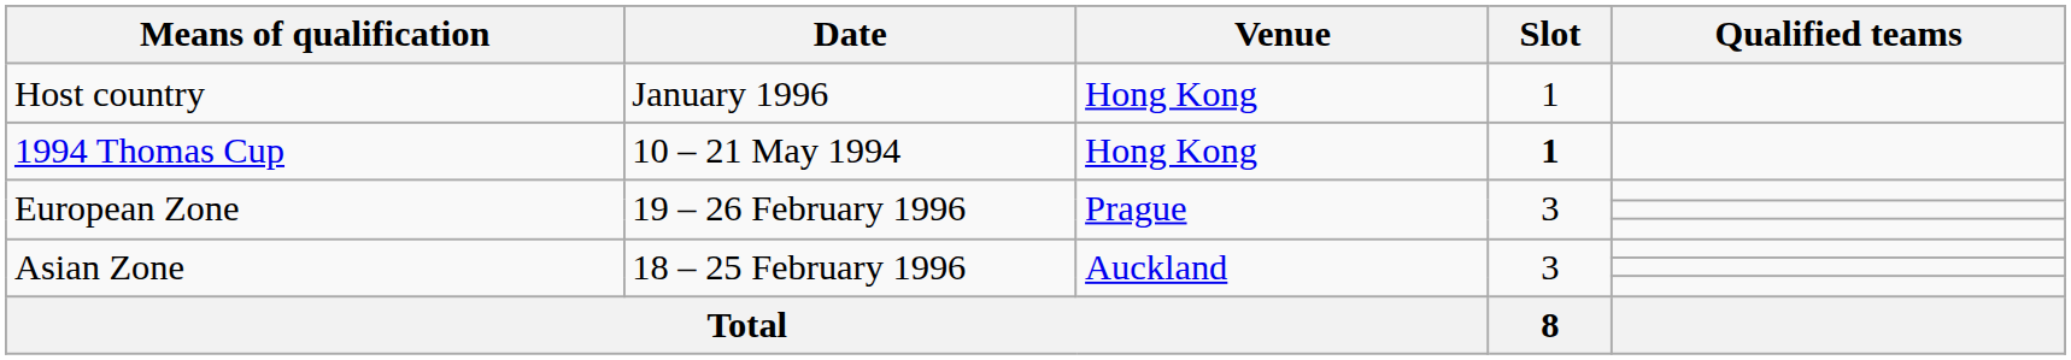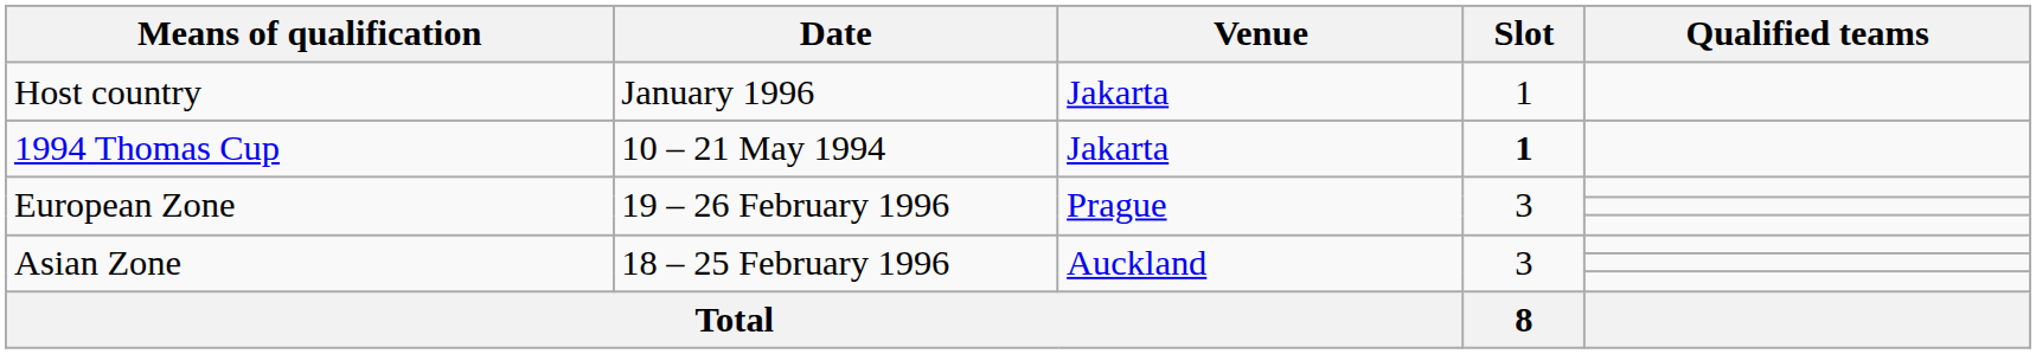Host country | Venue: Hong Kong -> Jakarta
1994 Thomas Cup | Venue: Hong Kong -> Jakarta
